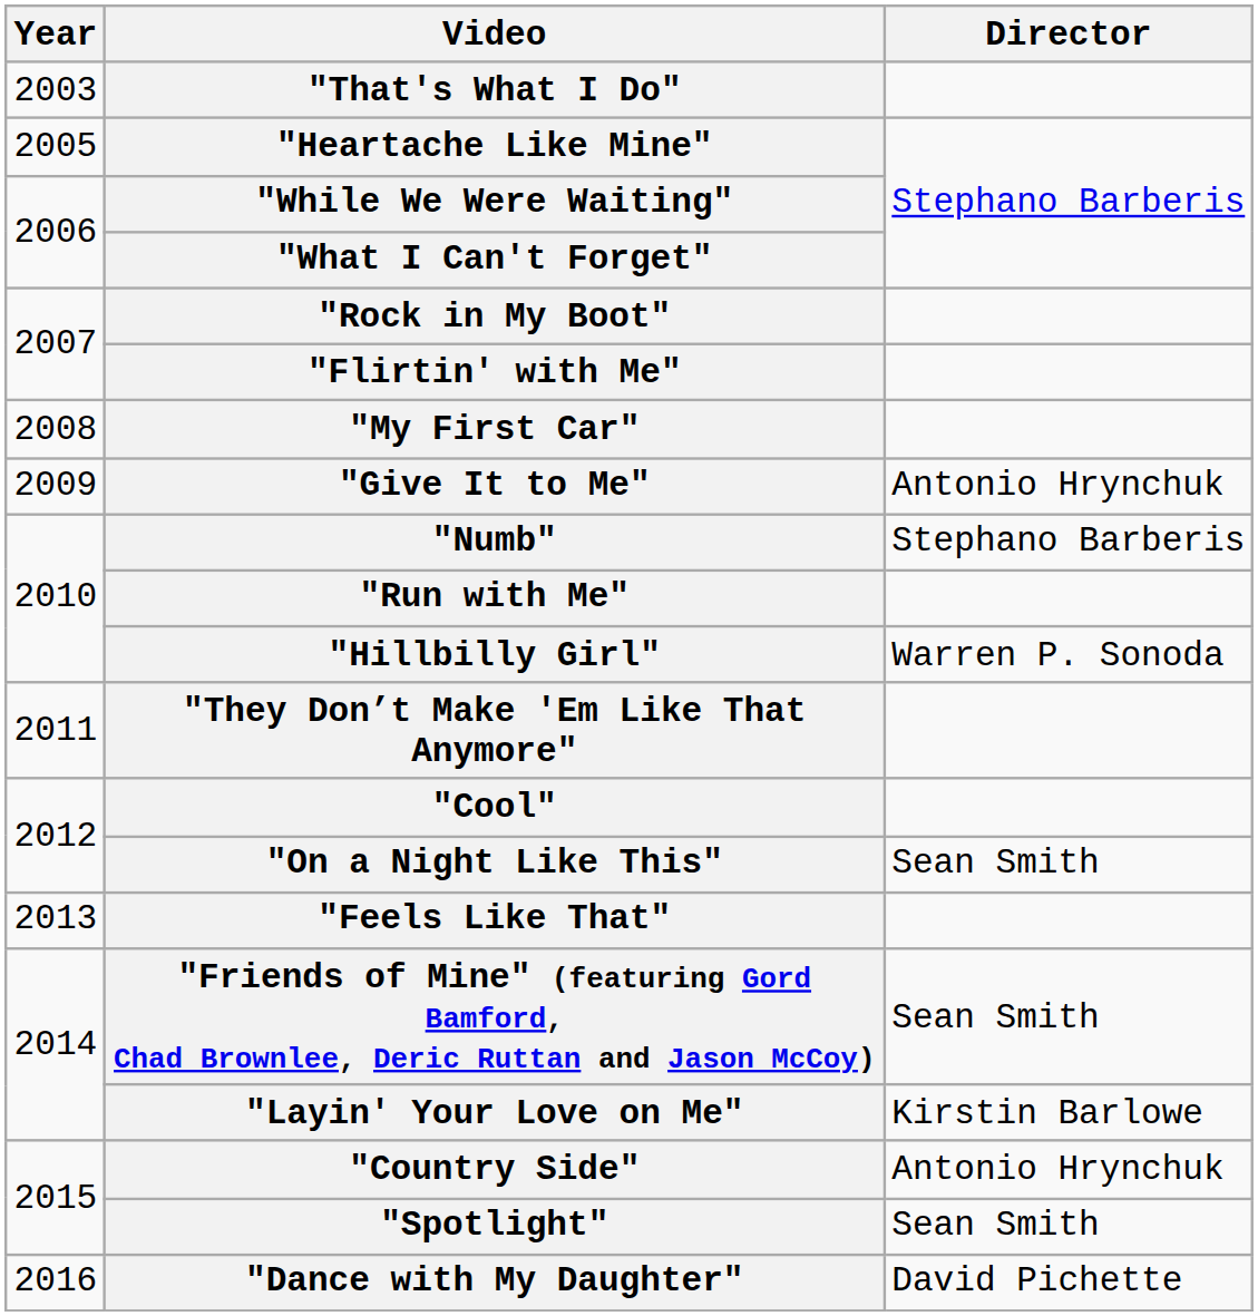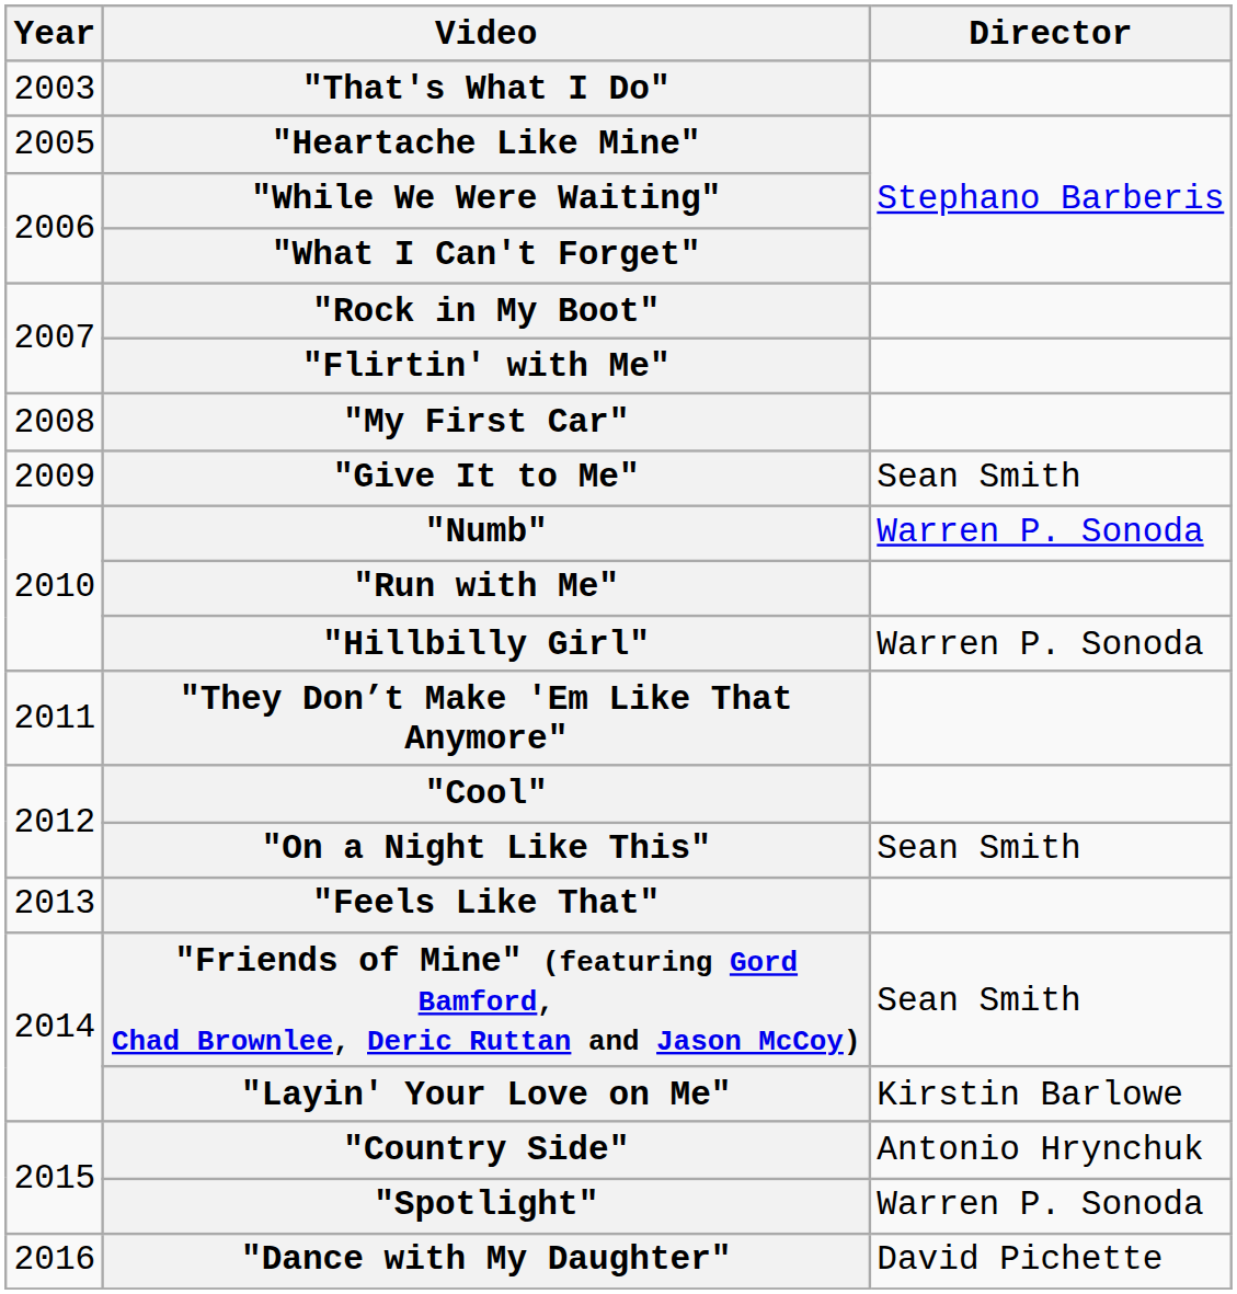"Give It to Me" | Director: Antonio Hrynchuk -> Sean Smith
"Numb" | Director: Stephano Barberis -> Warren P. Sonoda
"Spotlight" | Director: Sean Smith -> Warren P. Sonoda
